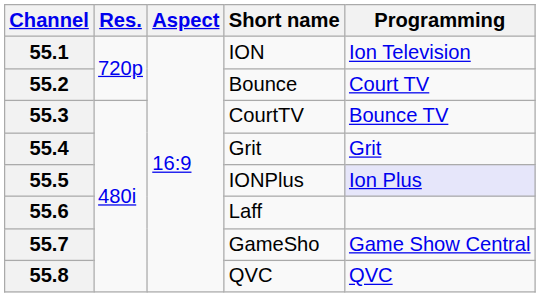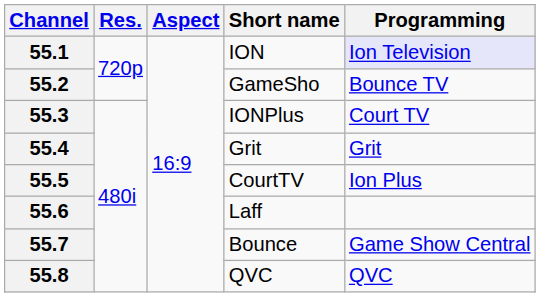55.1 | Programming: no background -> lavender background
55.2 | Short name: Bounce -> GameSho
55.2 | Programming: Court TV -> Bounce TV
55.3 | Short name: CourtTV -> IONPlus
55.3 | Programming: Bounce TV -> Court TV
55.5 | Short name: IONPlus -> CourtTV
55.5 | Programming: lavender background -> no background
55.7 | Short name: GameSho -> Bounce
